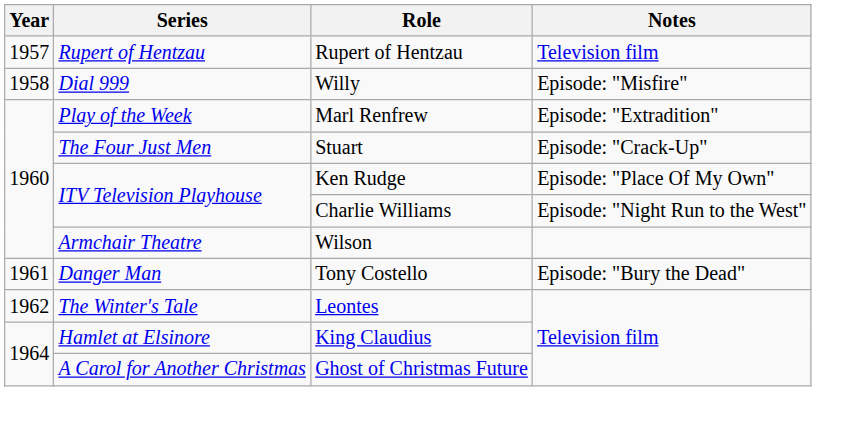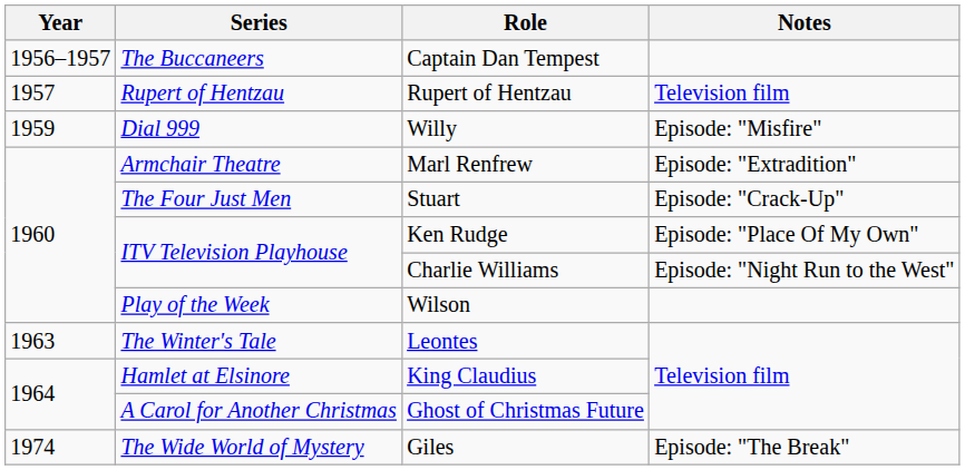+ row: 1956–1957 | The Buccaneers | Captain Dan Tempest
Willy | Year: 1958 -> 1959
Marl Renfrew | Series: Play of the Week -> Armchair Theatre
Wilson | Series: Armchair Theatre -> Play of the Week
- row: 1961 | Danger Man | Tony Costello | Episode: "Bury the Dead"
Leontes | Year: 1962 -> 1963
+ row: 1974 | The Wide World of Mystery | Giles | Episode: "The Break"
